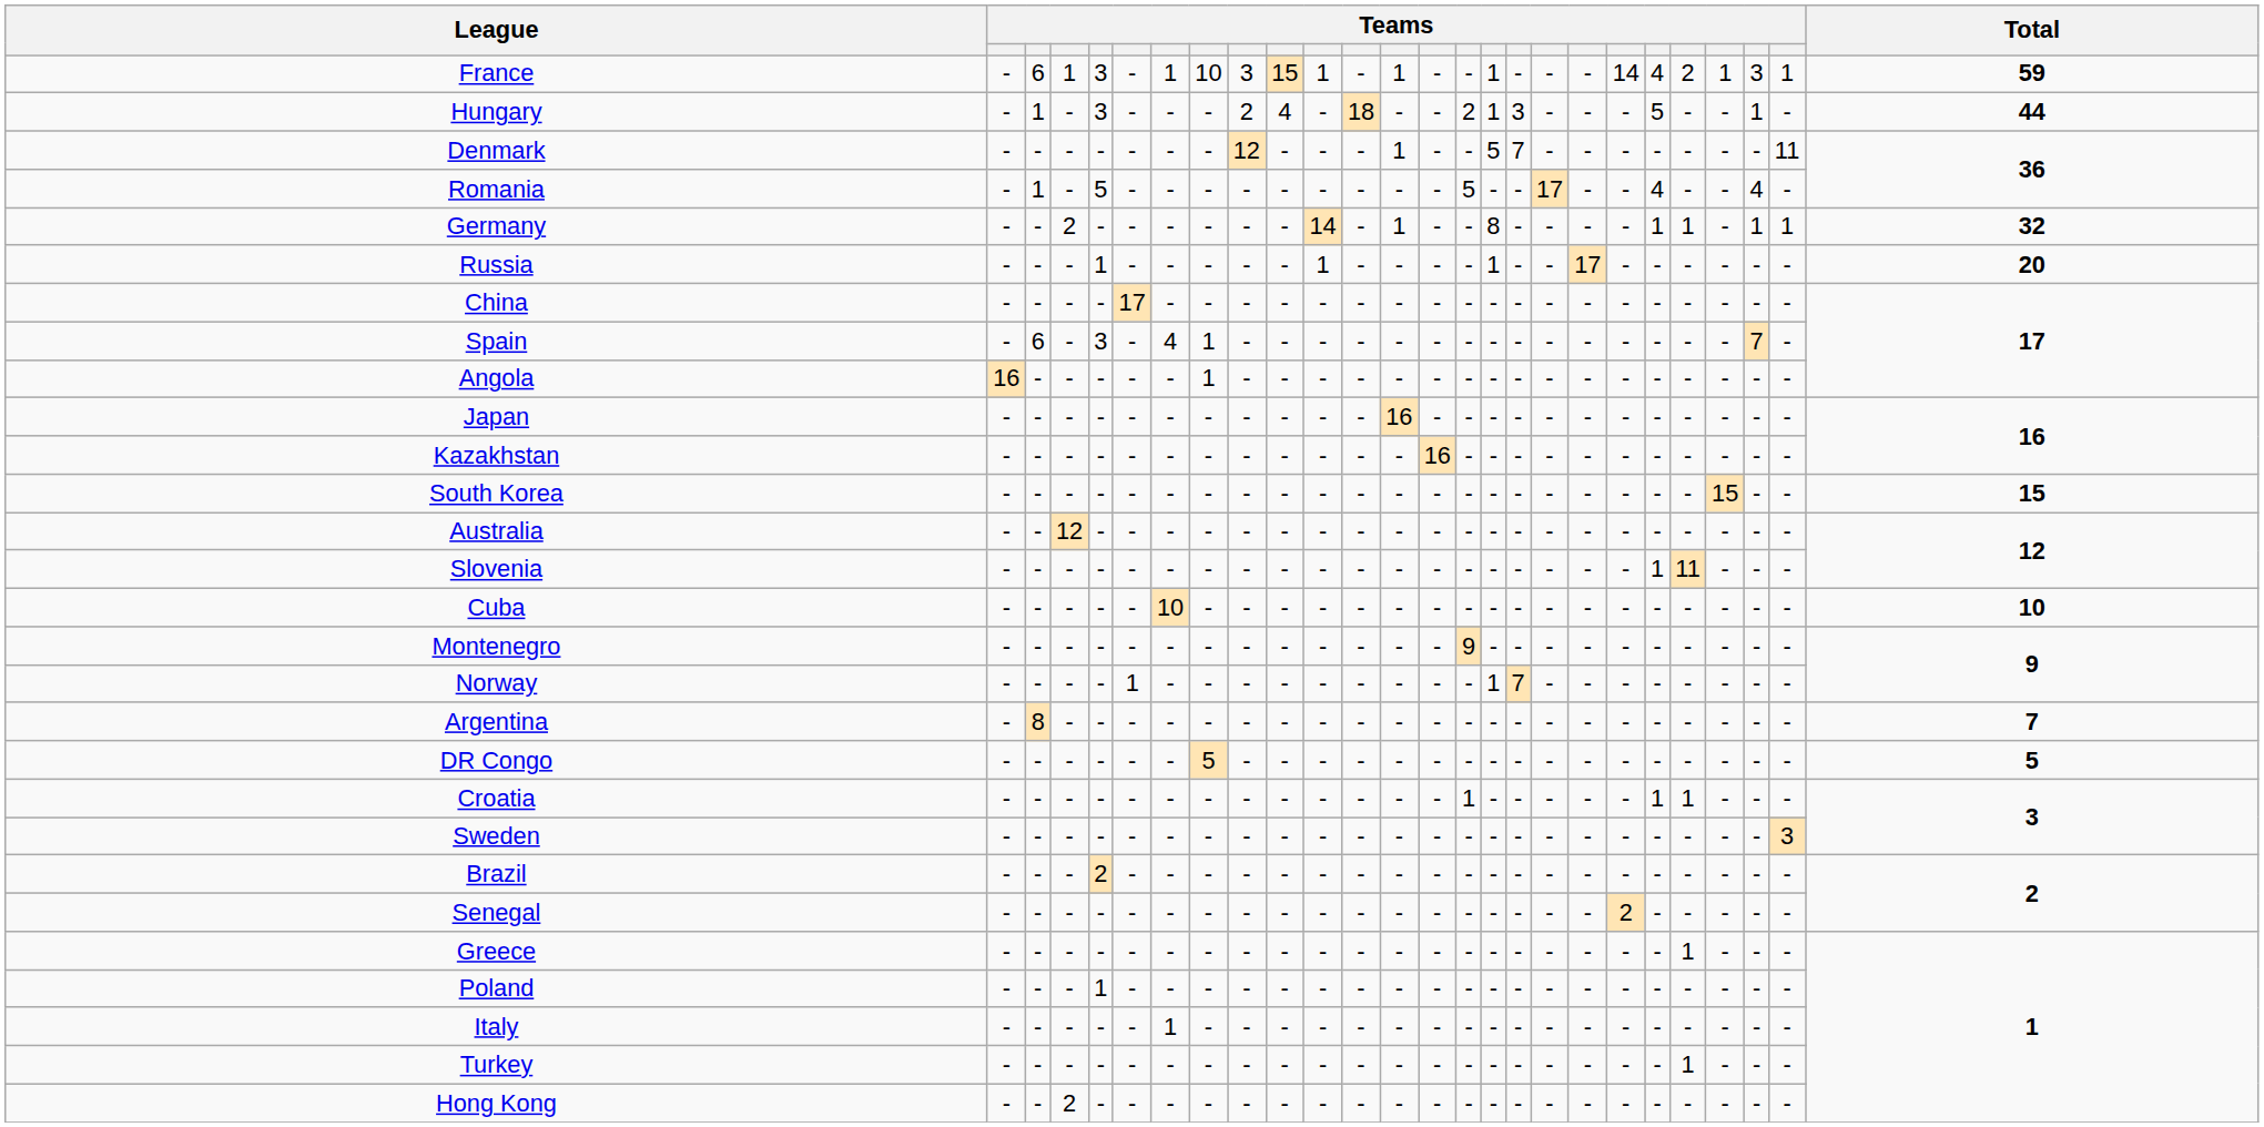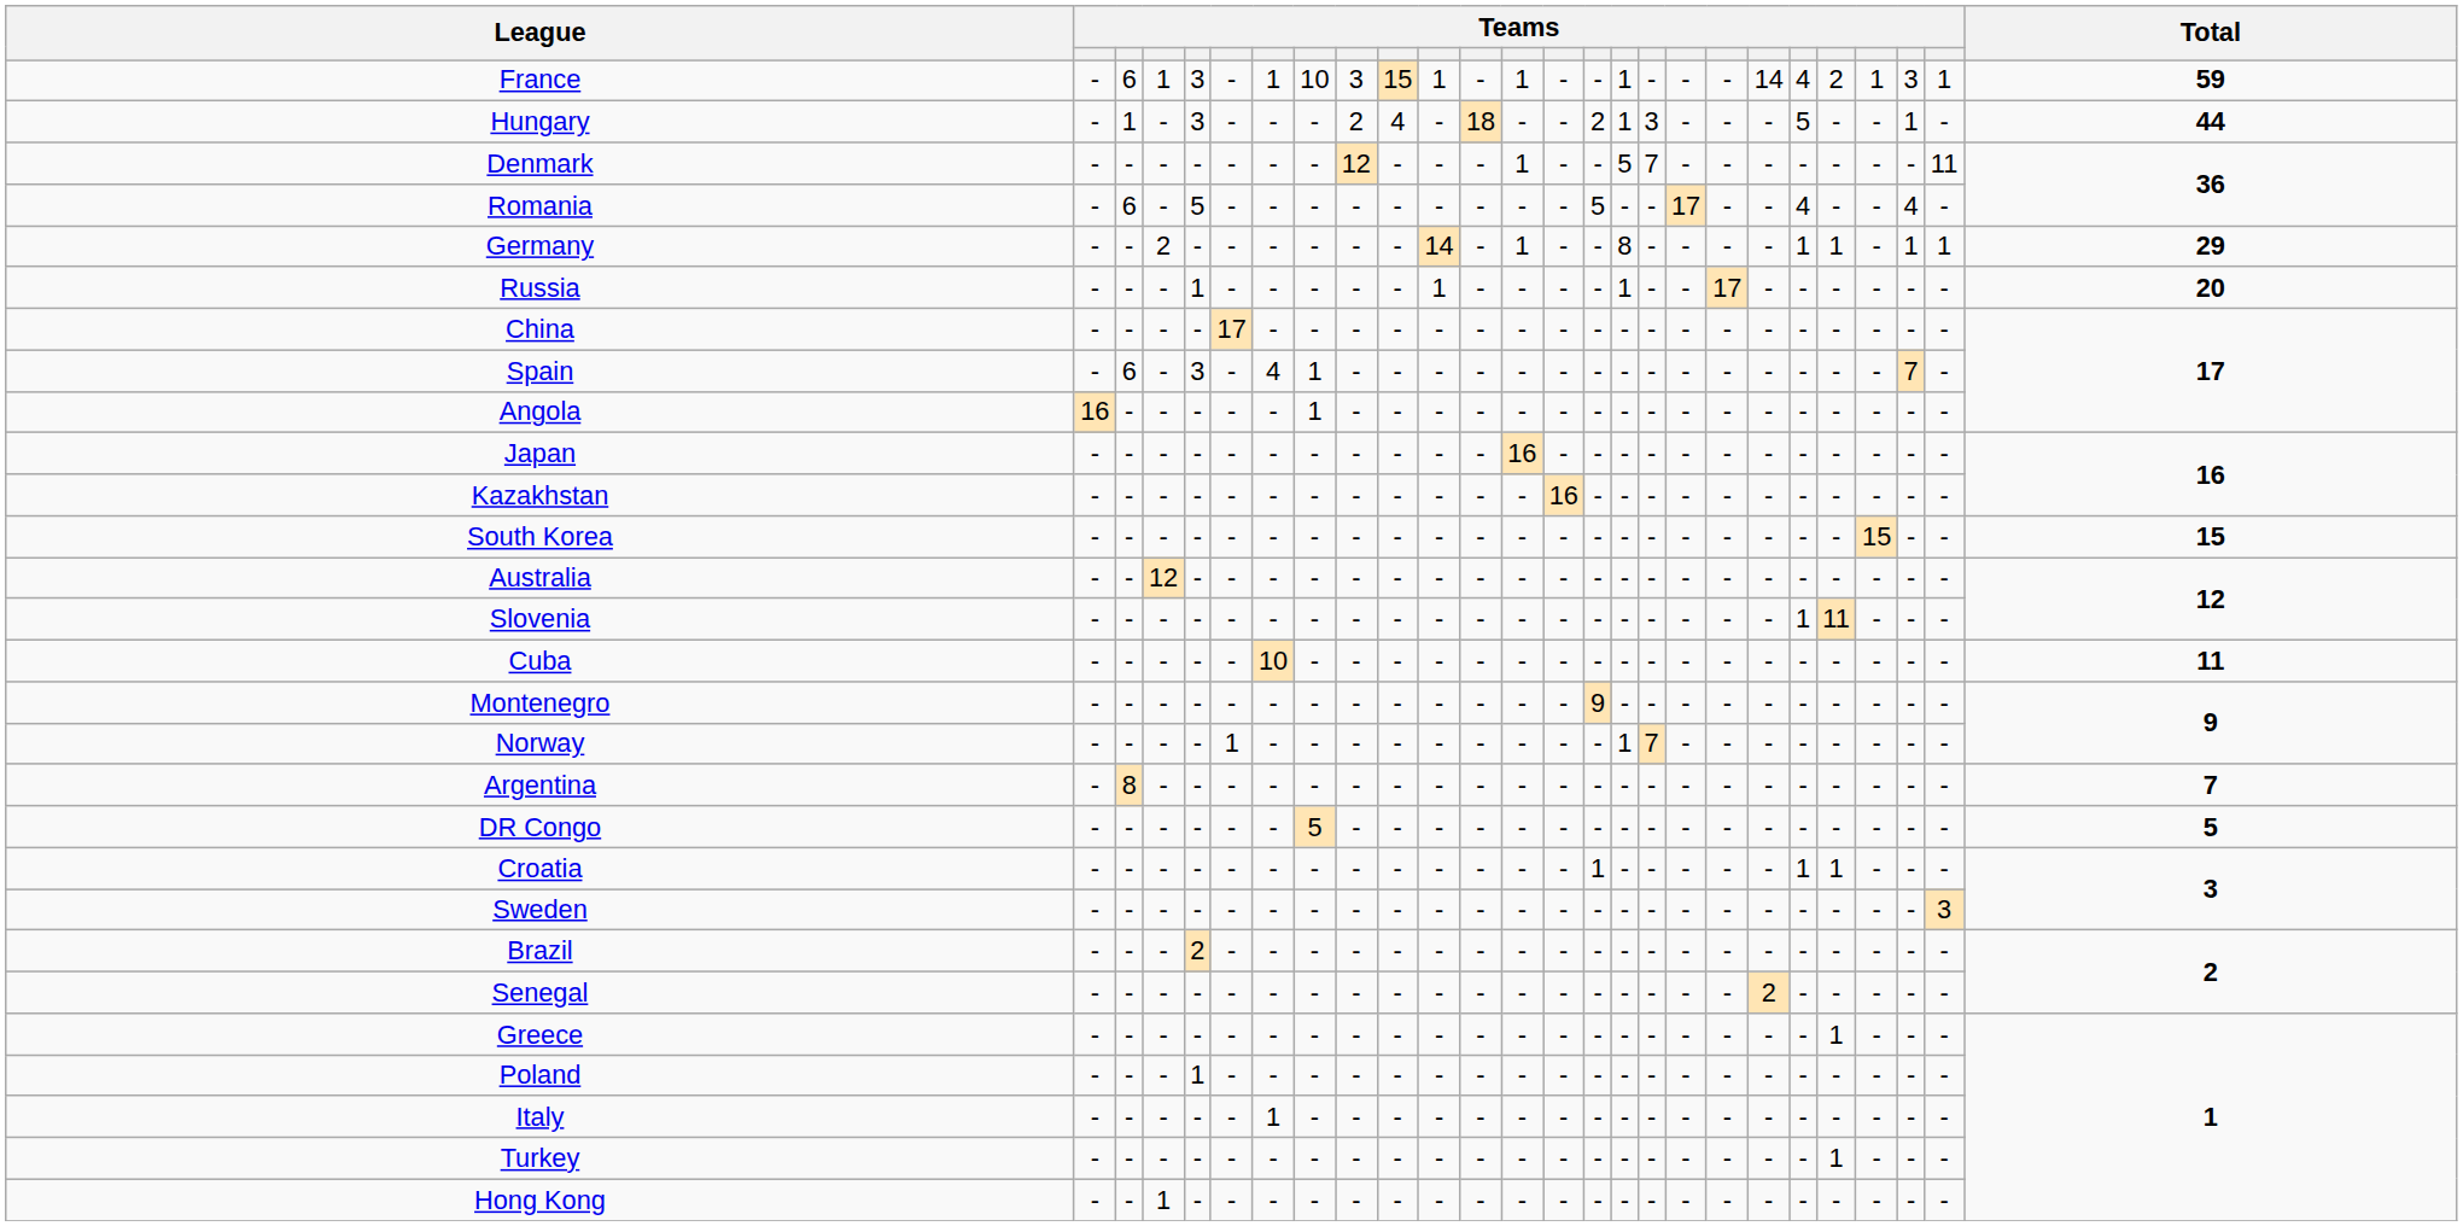Romania | column 3: 1 -> 6
Germany | Total: 32 -> 29
Cuba | Total: 10 -> 11
Hong Kong | column 4: 2 -> 1
